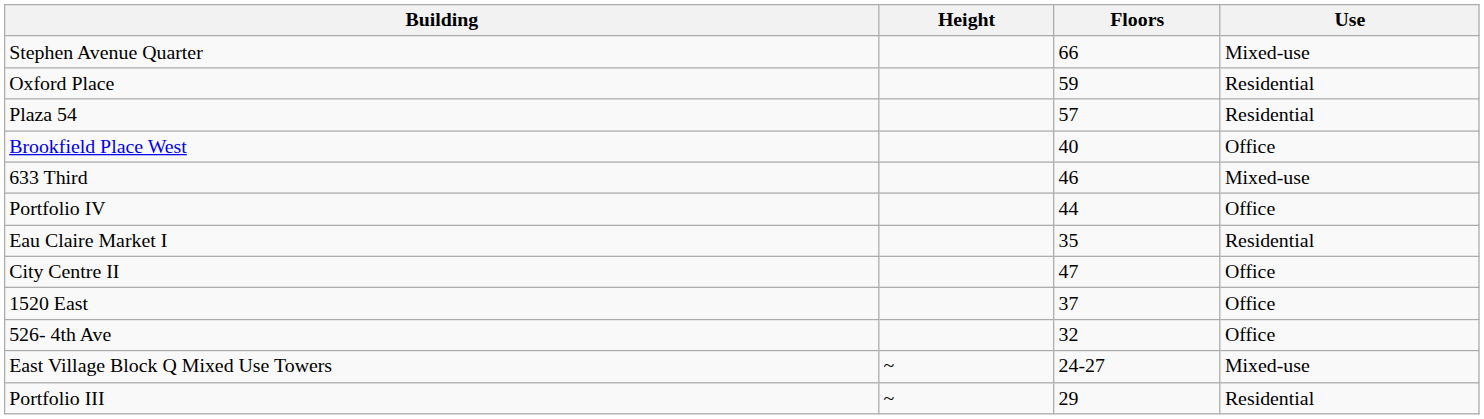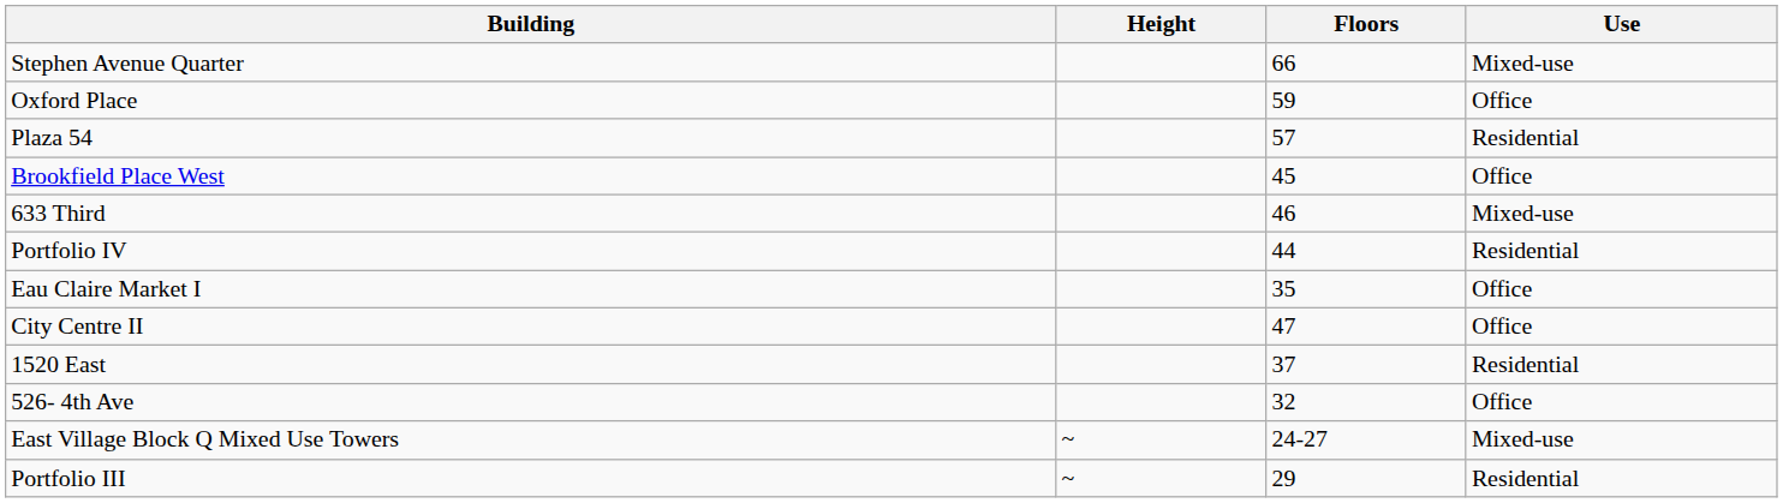Oxford Place | Use: Residential -> Office
Brookfield Place West | Floors: 40 -> 45
Portfolio IV | Use: Office -> Residential
Eau Claire Market I | Use: Residential -> Office
1520 East | Use: Office -> Residential
